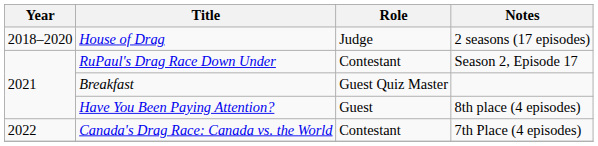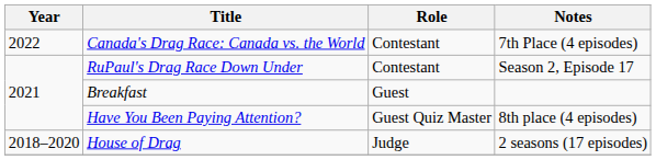rows swapped: House of Drag <-> Canada's Drag Race: Canada vs. the World
Breakfast | Role: Guest Quiz Master -> Guest
Have You Been Paying Attention? | Role: Guest -> Guest Quiz Master
